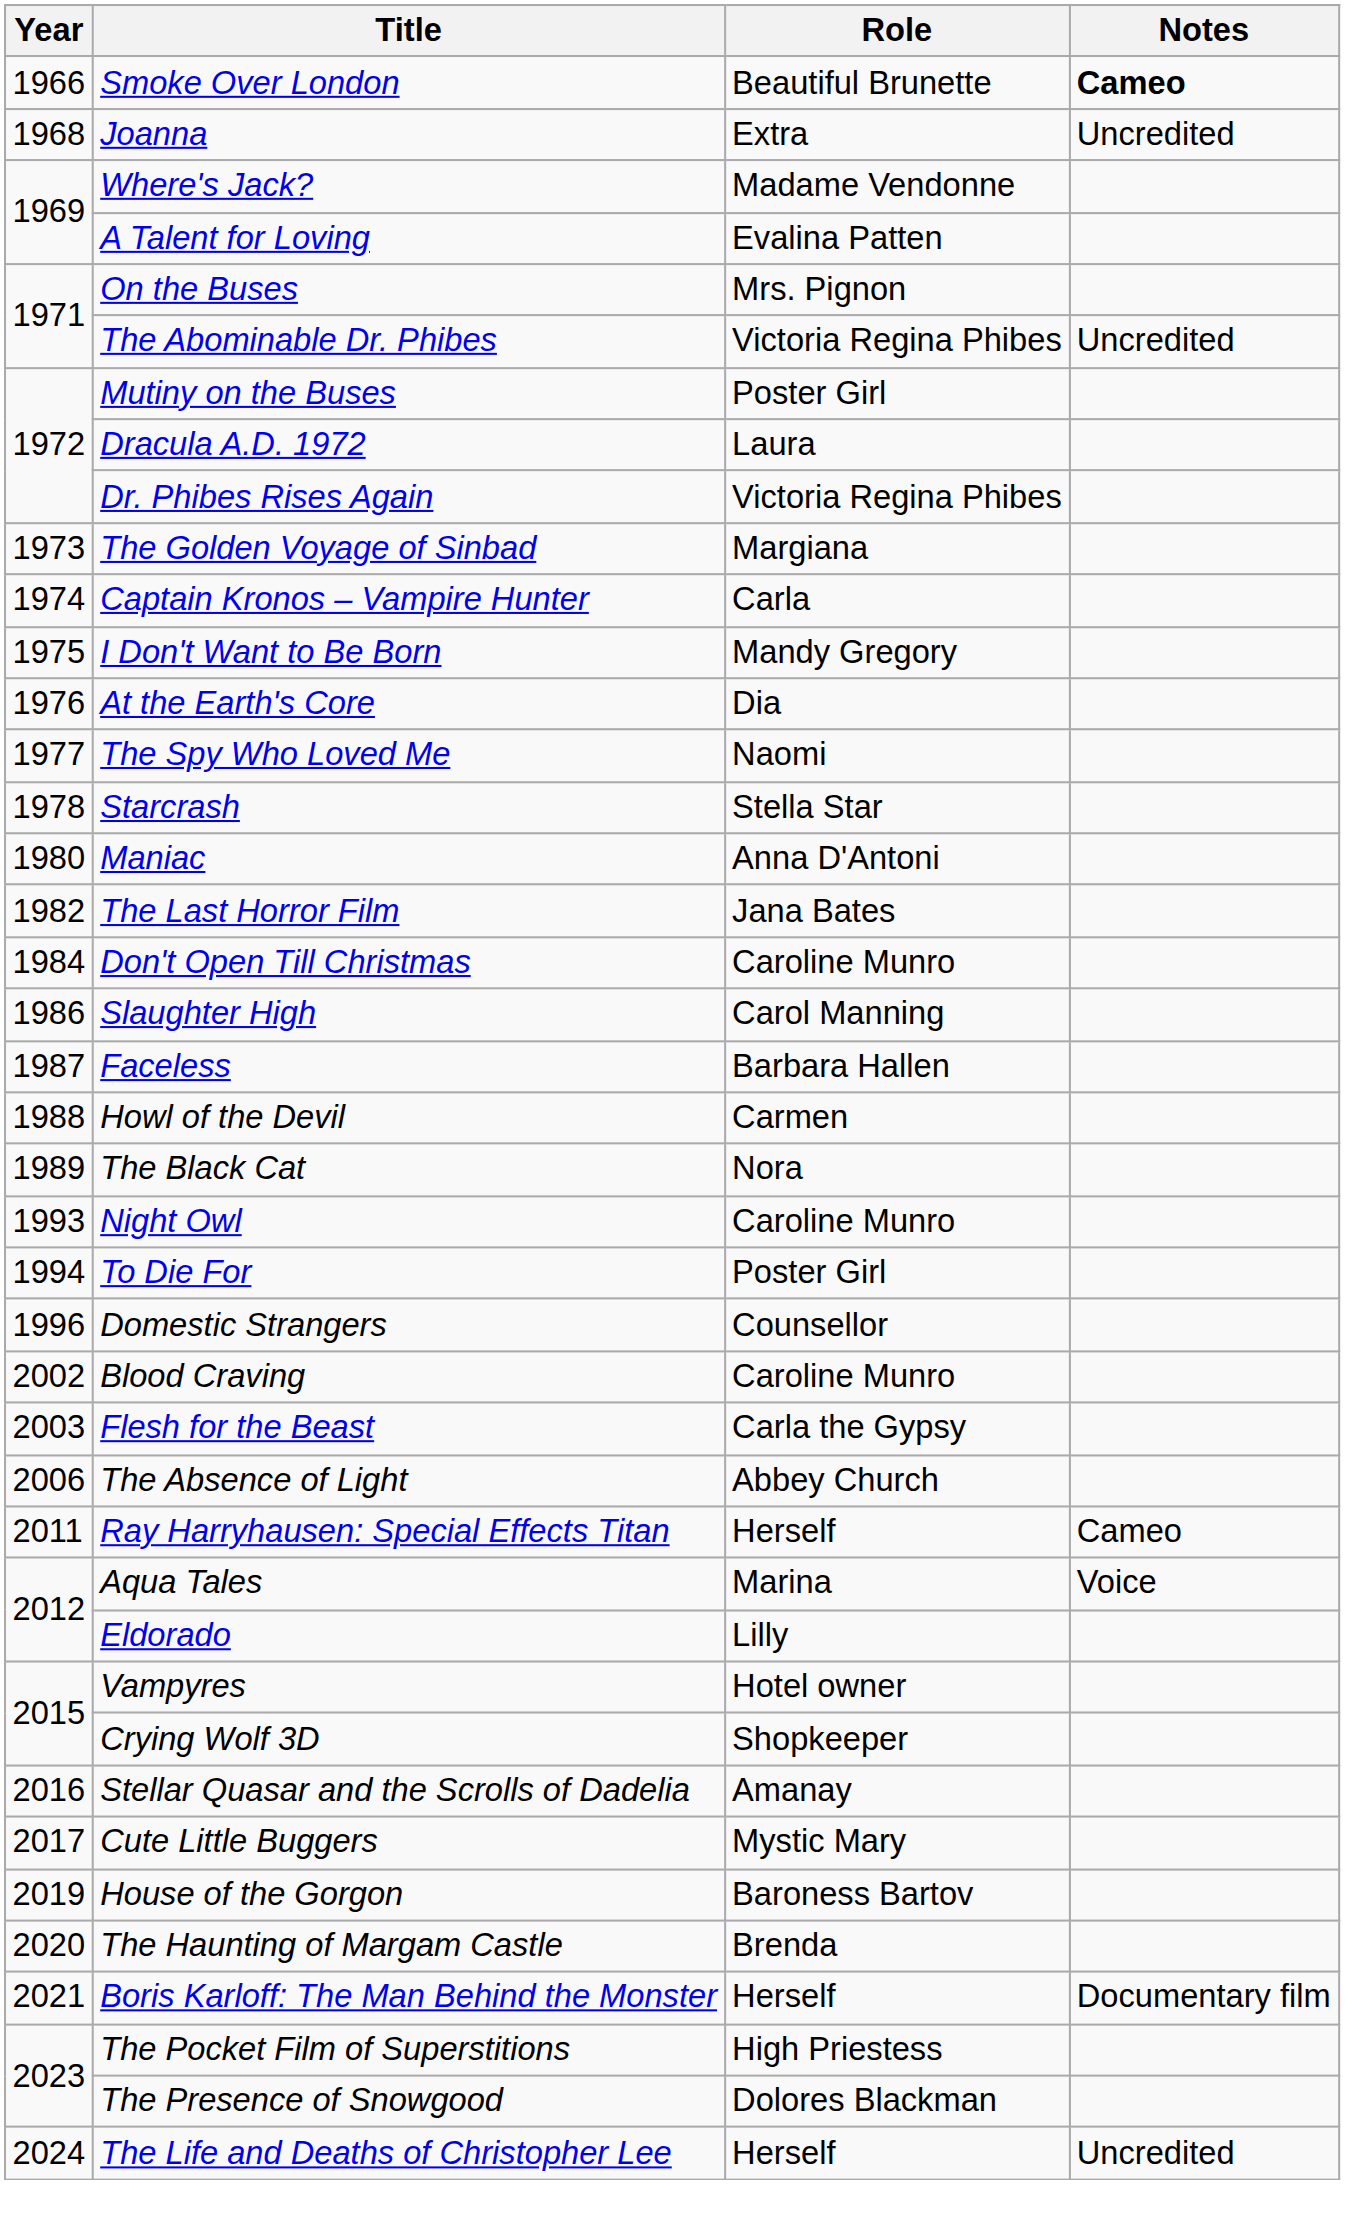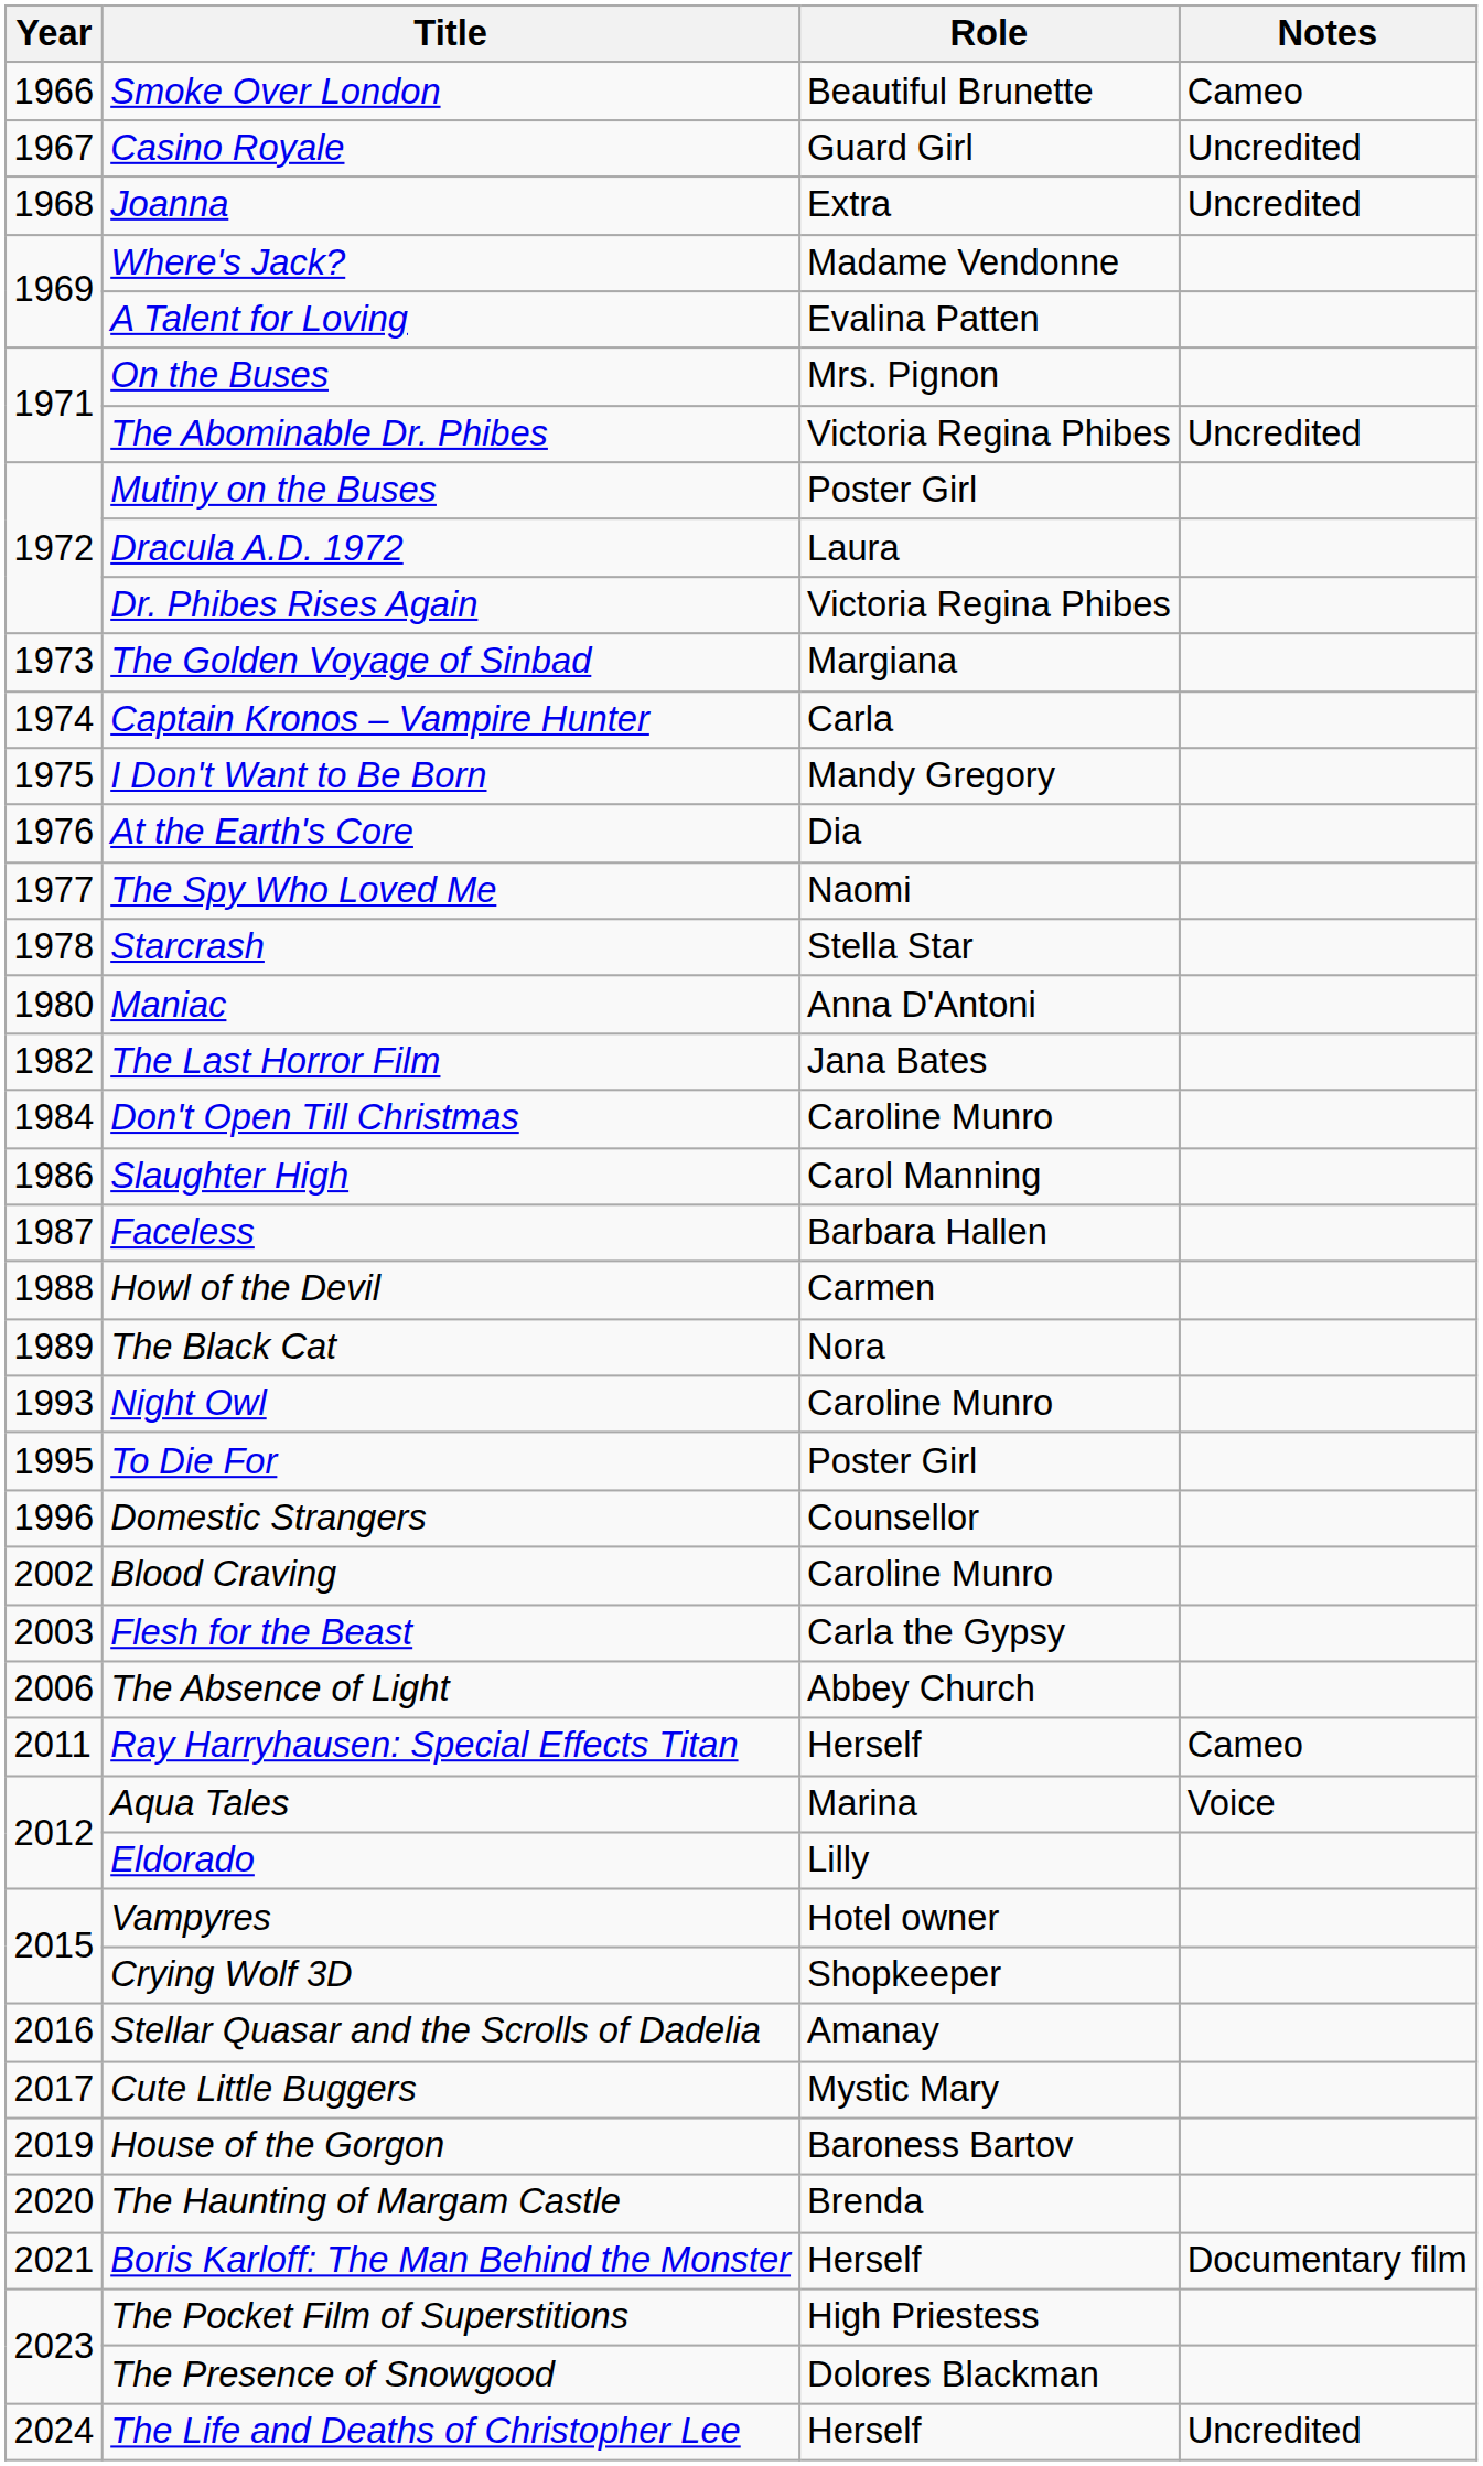Smoke Over London | Notes: bold -> normal
+ row: 1967 | Casino Royale | Guard Girl | Uncredited
To Die For | Year: 1994 -> 1995
